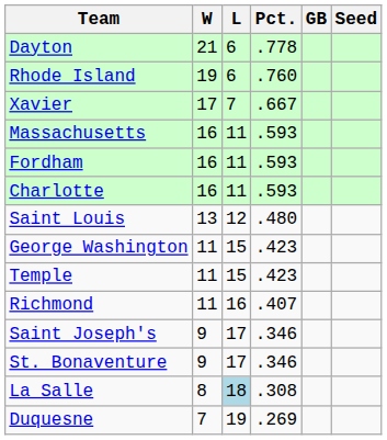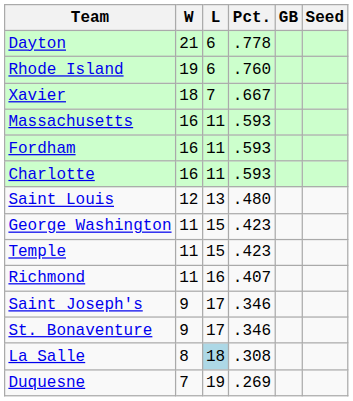Xavier | W: 17 -> 18
Saint Louis | W: 13 -> 12
Saint Louis | L: 12 -> 13
